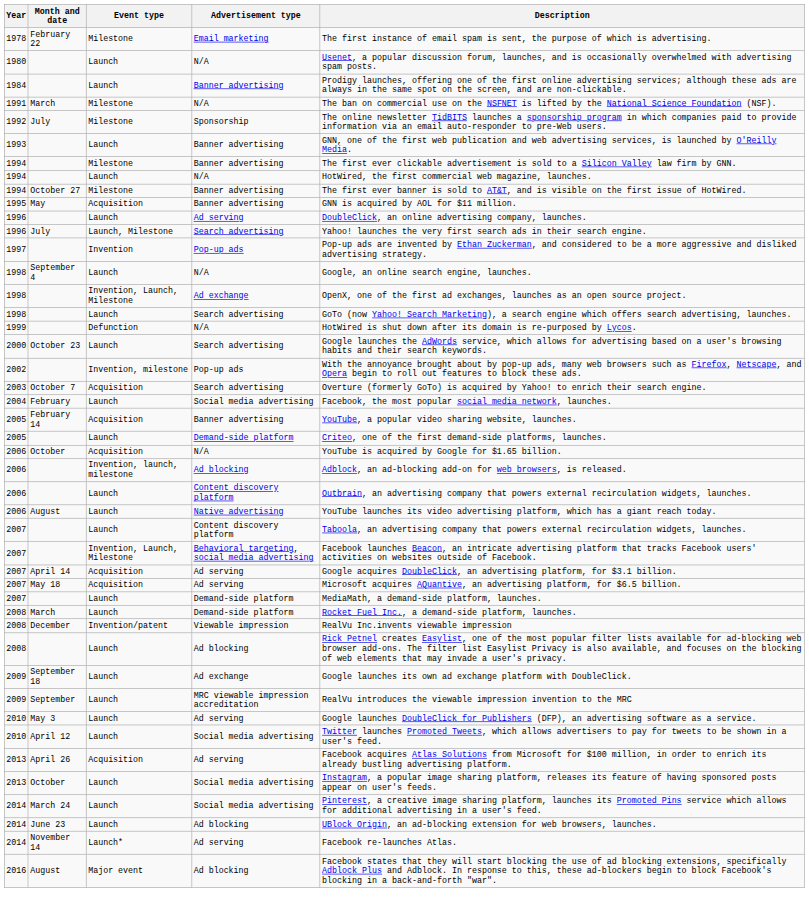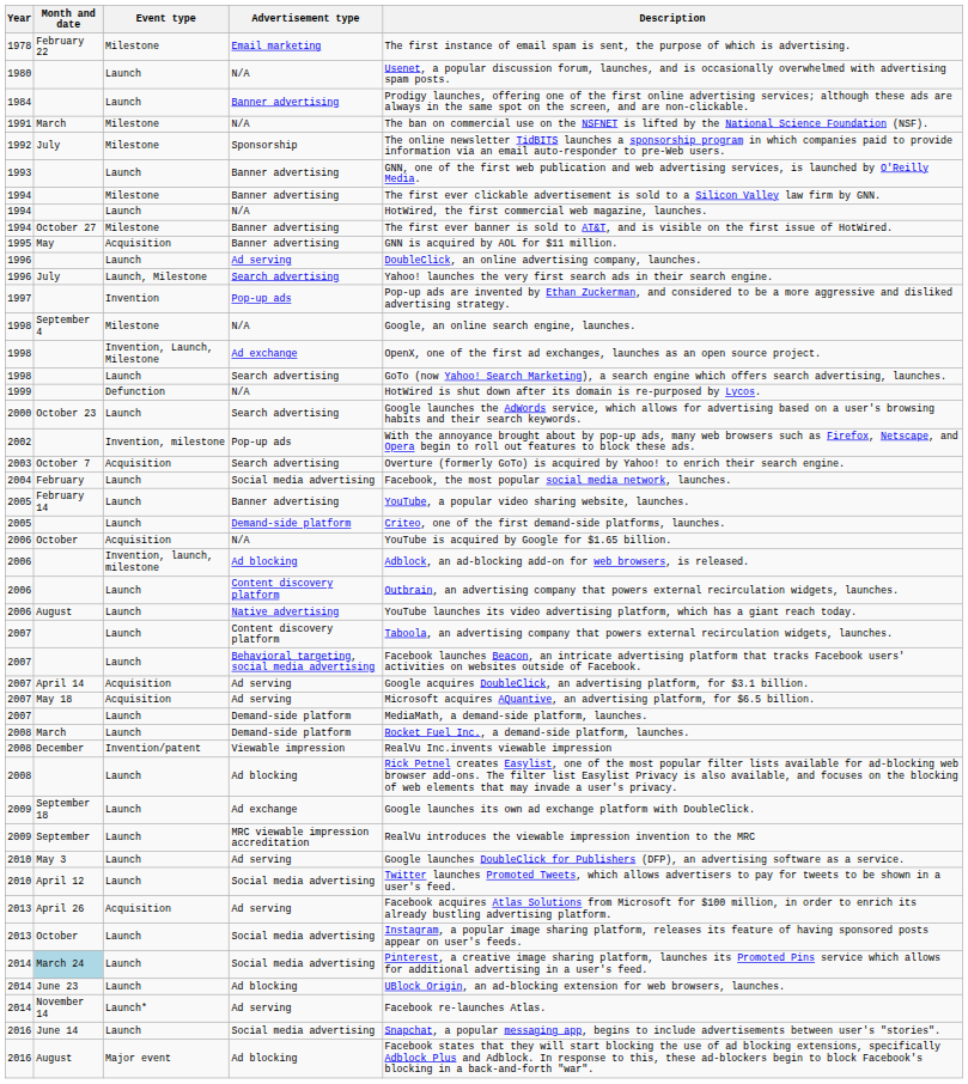1998 / N/A | Event type: Launch -> Milestone
2005 / Banner advertising | Event type: Acquisition -> Launch
2007 / Behavioral targeting, social media advertising | Event type: Invention, Launch, Milestone -> Launch
2014 / Social media advertising | Month and date: no background -> lightblue background
+ row: 2016 | June 14 | Launch | Social media advertising | Snapchat, a popular messaging app, begins to include advertisements between user's "stories".
